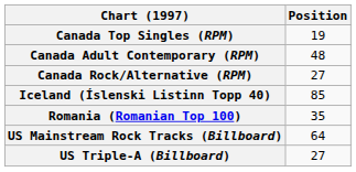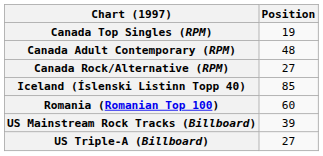Romania (Romanian Top 100) | Position: 35 -> 60
US Mainstream Rock Tracks (Billboard) | Position: 64 -> 39
